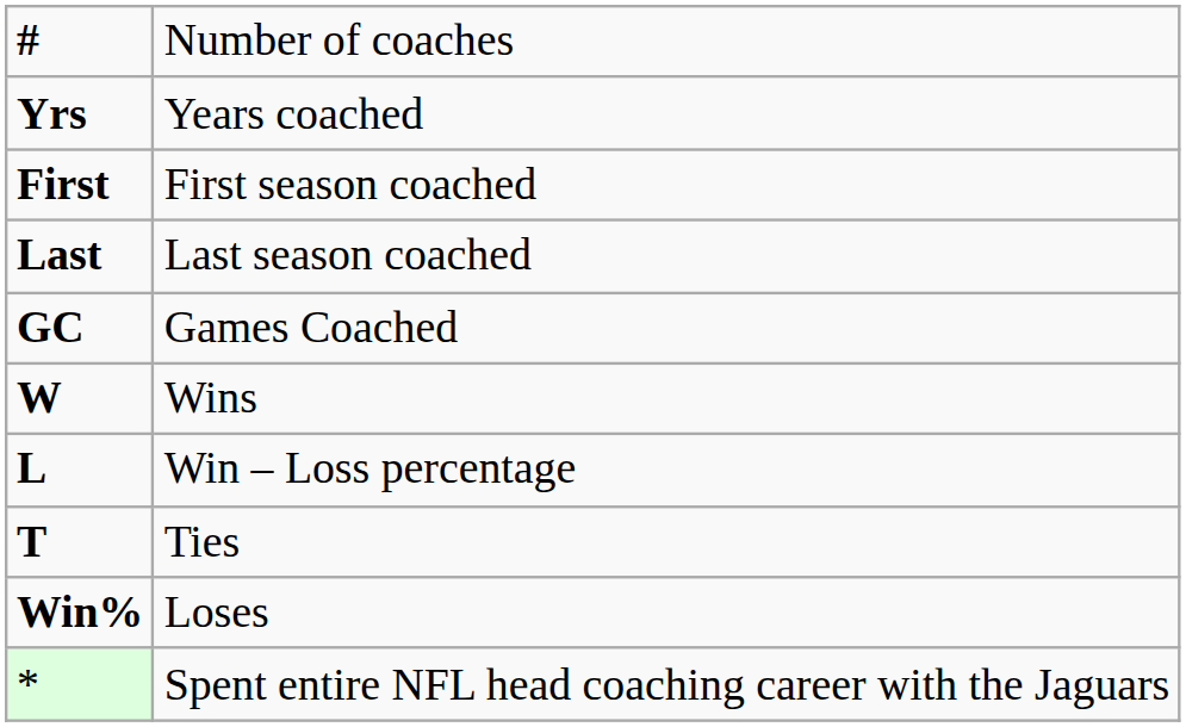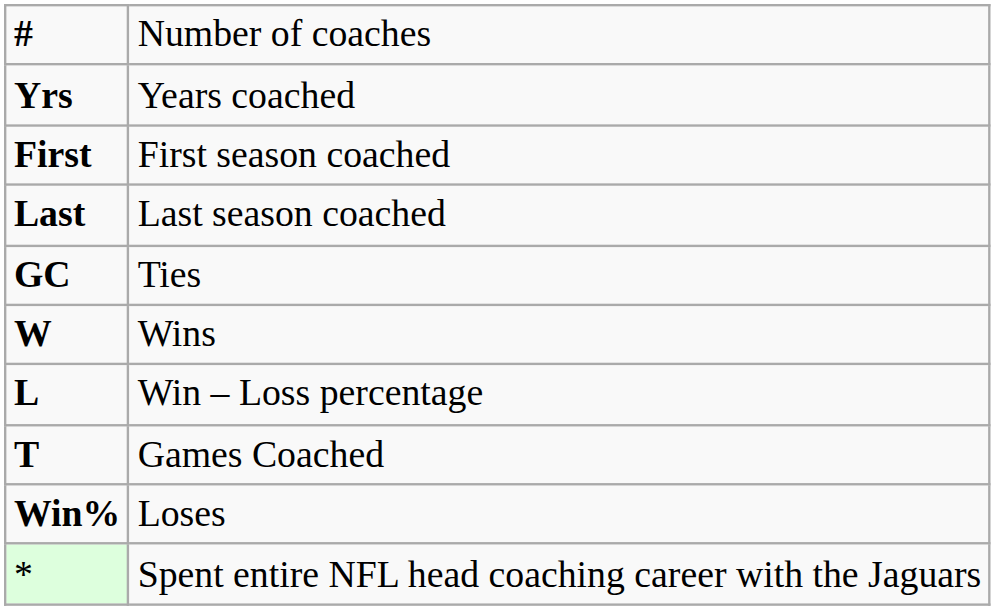GC | column 2: Games Coached -> Ties
T | column 2: Ties -> Games Coached
